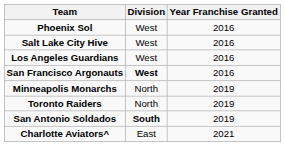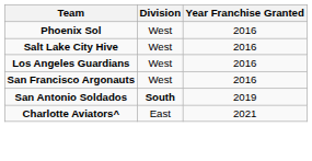San Francisco Argonauts | Division: bold -> normal
- row: Minneapolis Monarchs | North | 2019
- row: Toronto Raiders | North | 2019
